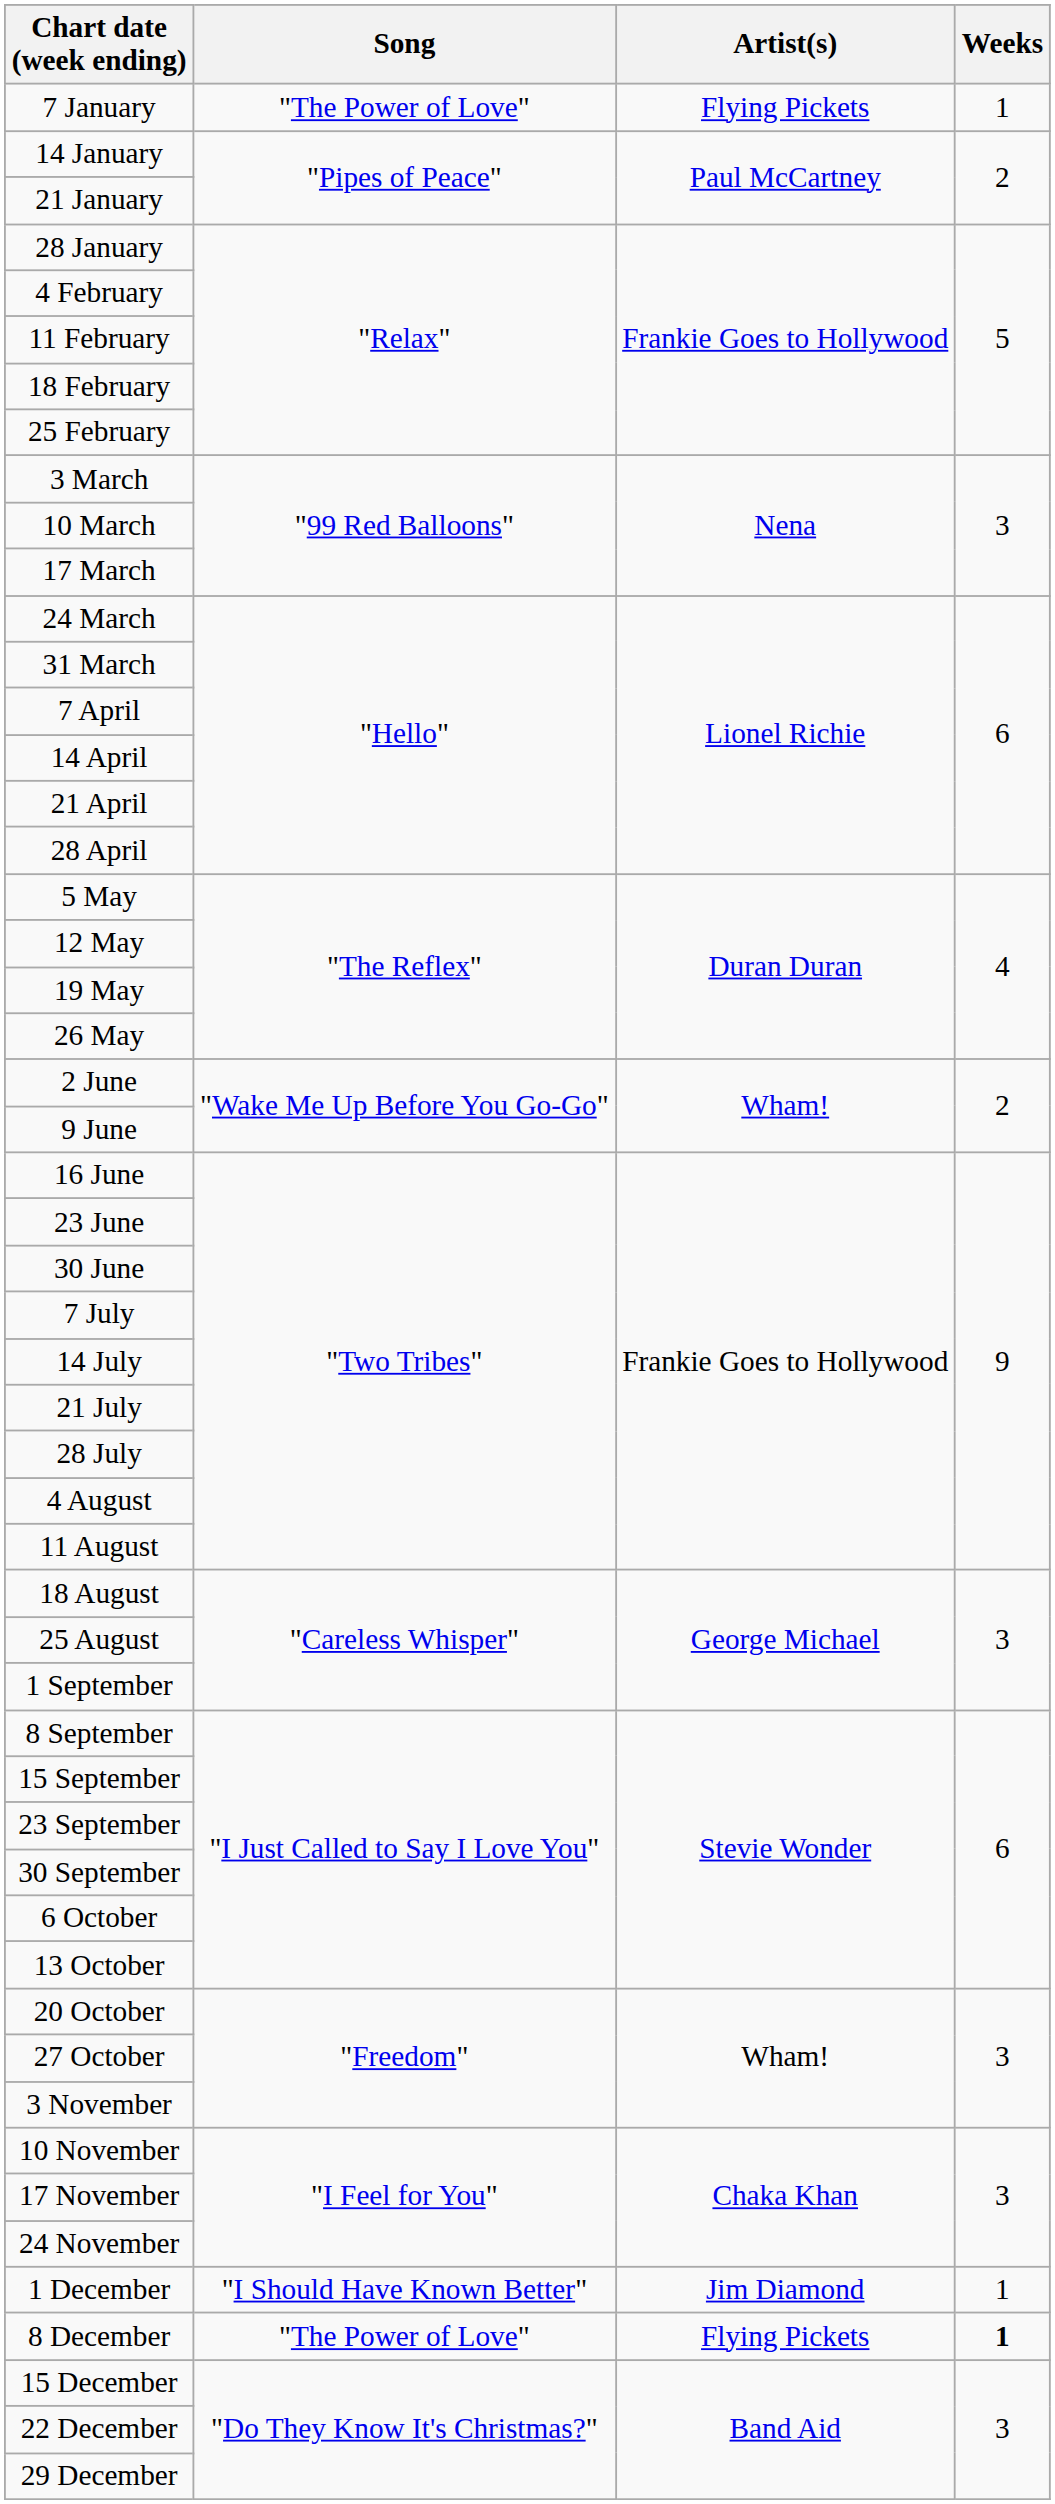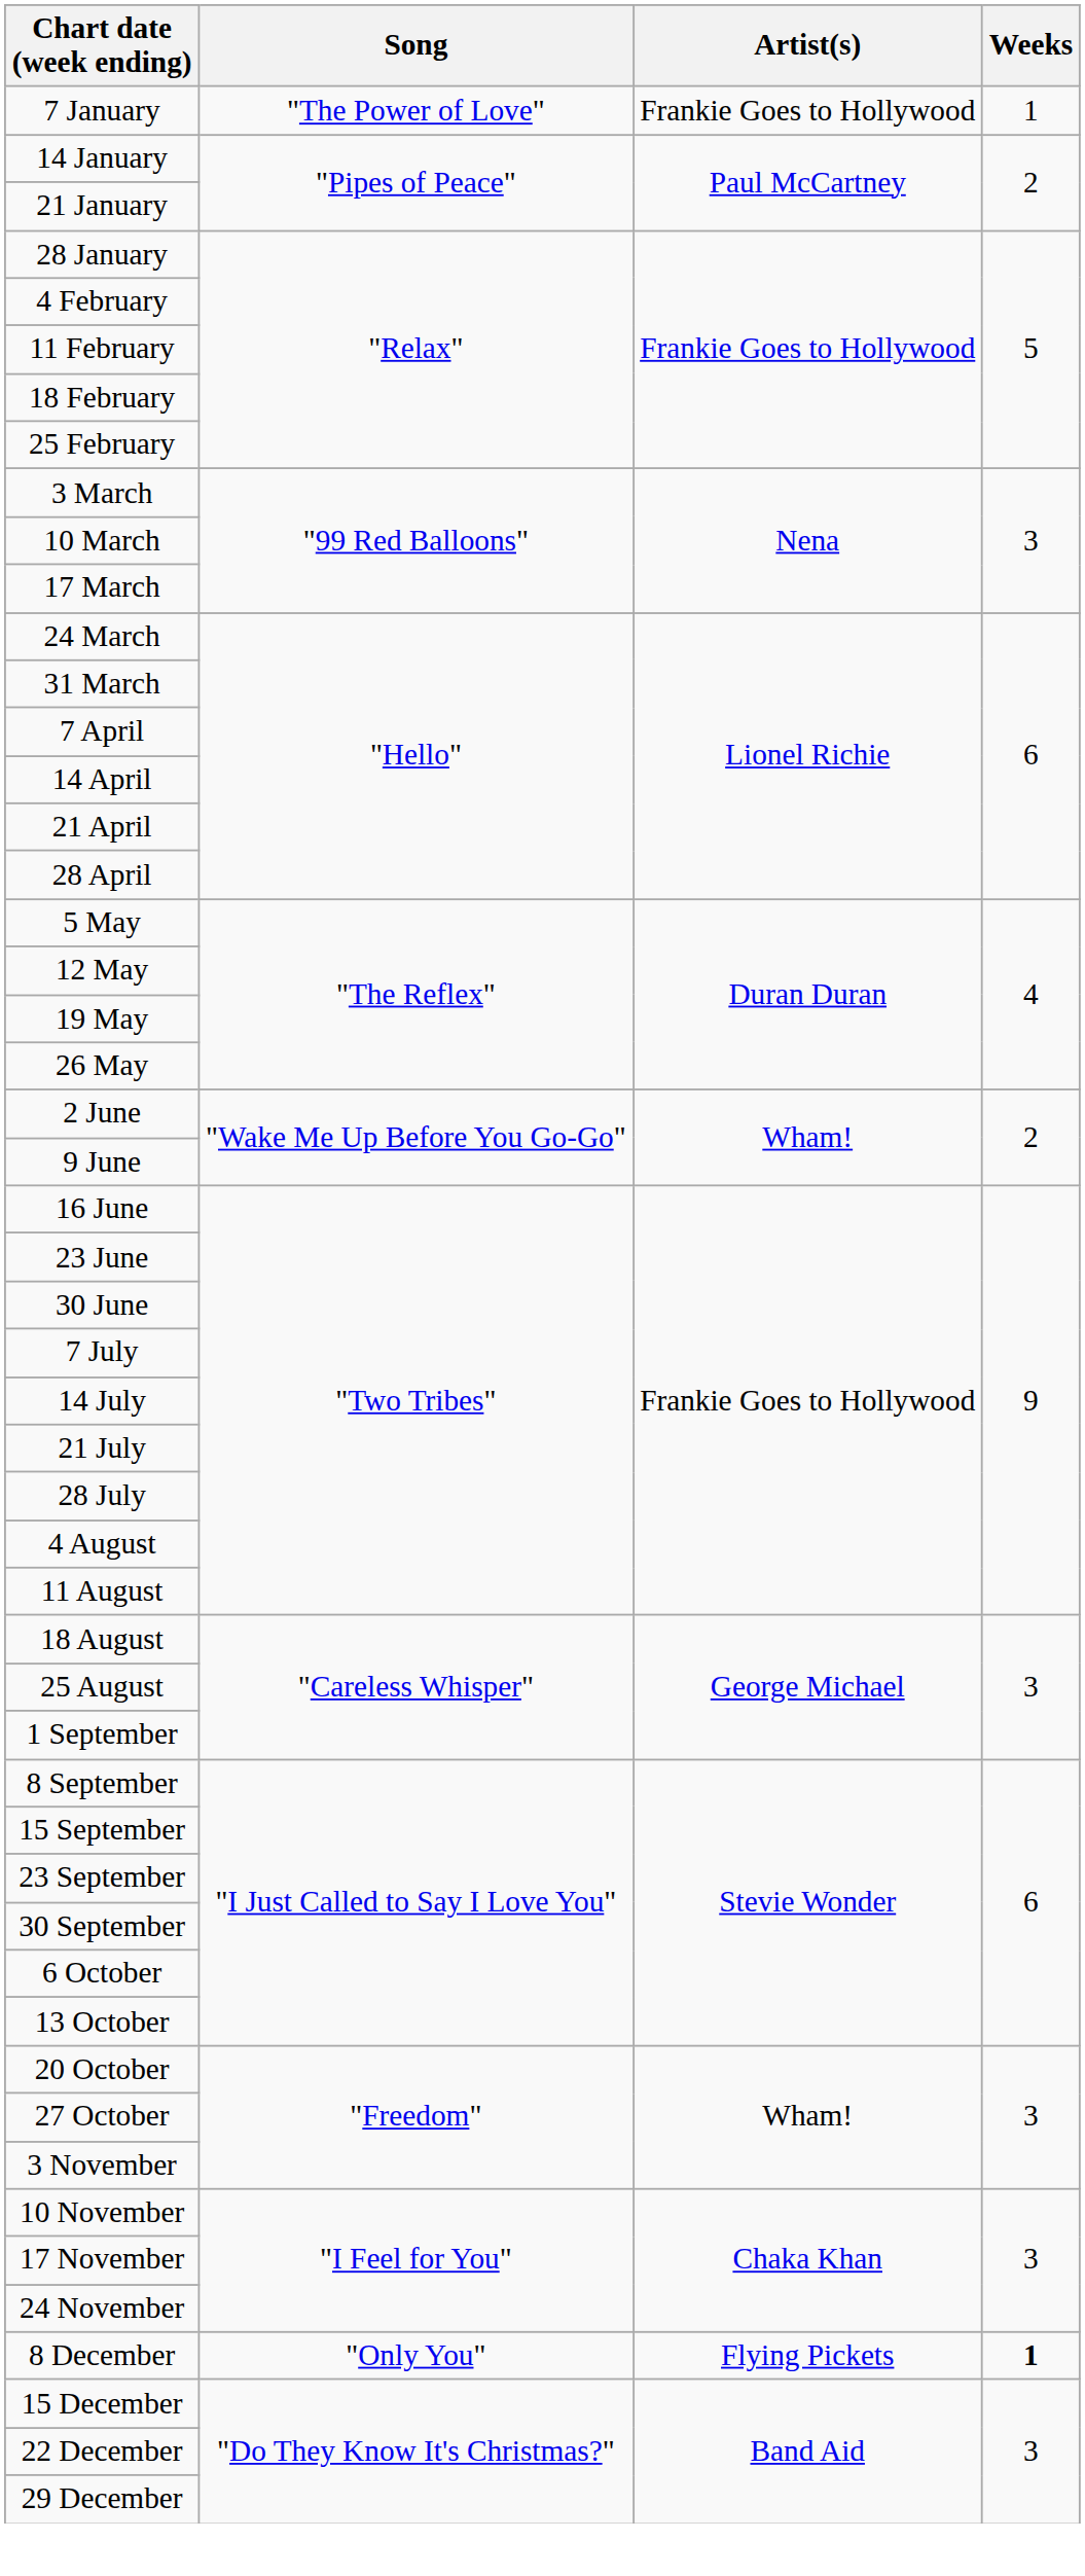7 January | Artist(s): Flying Pickets -> Frankie Goes to Hollywood
- row: 1 December | "I Should Have Known Better" | Jim Diamond | 1
8 December | Song: "The Power of Love" -> "Only You"
